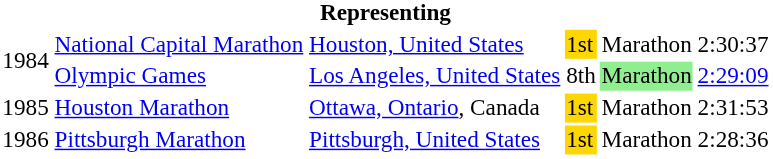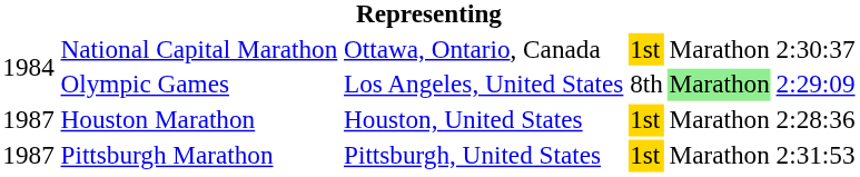National Capital Marathon | column 3: Houston, United States -> Ottawa, Ontario, Canada
Houston Marathon | column 1: 1985 -> 1987
Houston Marathon | column 3: Ottawa, Ontario, Canada -> Houston, United States
Houston Marathon | column 6: 2:31:53 -> 2:28:36
Pittsburgh Marathon | column 1: 1986 -> 1987
Pittsburgh Marathon | column 6: 2:28:36 -> 2:31:53
